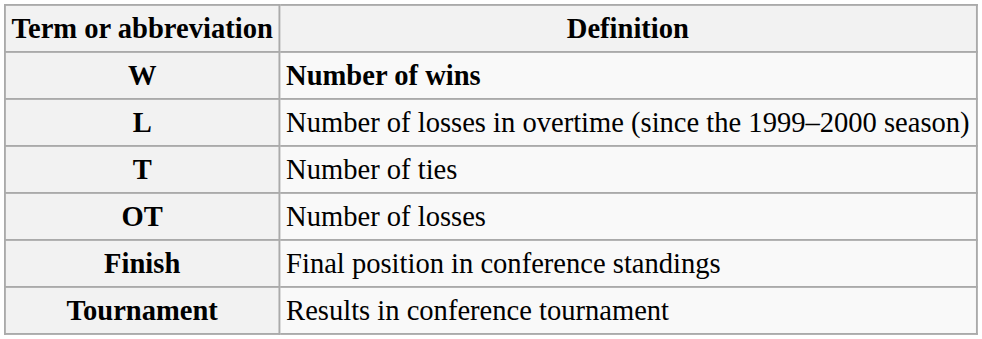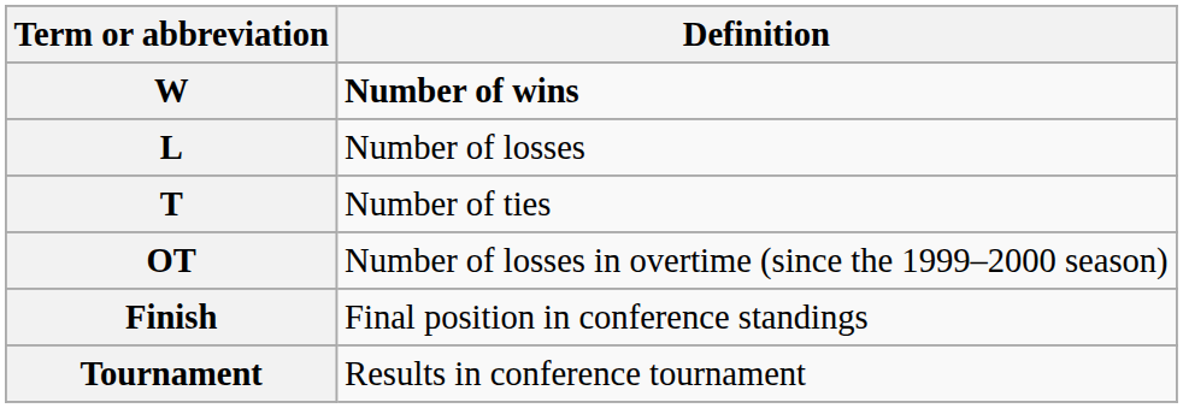L | Definition: Number of losses in overtime (since the 1999–2000 season) -> Number of losses
OT | Definition: Number of losses -> Number of losses in overtime (since the 1999–2000 season)
